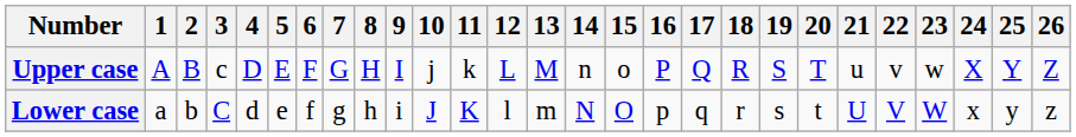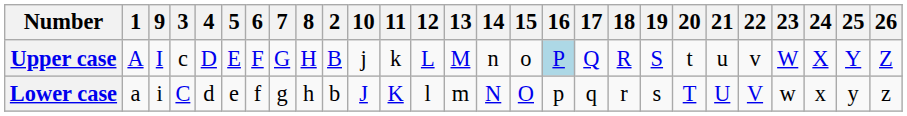columns swapped: 2 <-> 9
Upper case | 16: no background -> lightblue background
Upper case | 20: T -> t
Upper case | 23: w -> W
Lower case | 20: t -> T
Lower case | 23: W -> w
